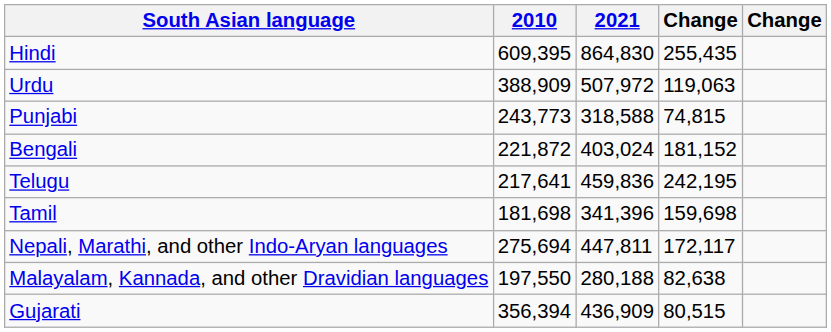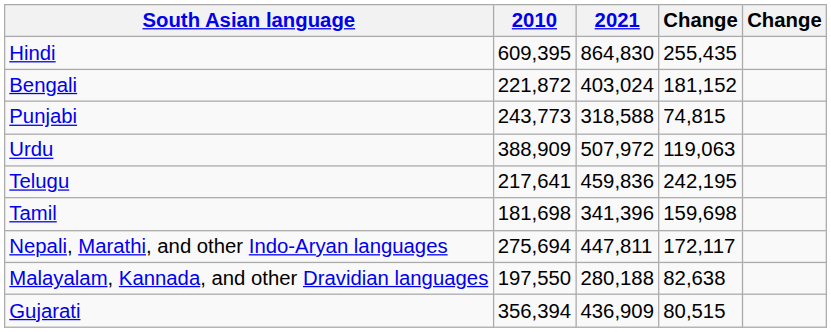rows swapped: Urdu <-> Bengali
